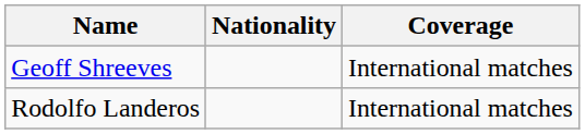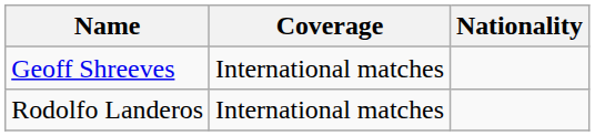columns swapped: Nationality <-> Coverage
